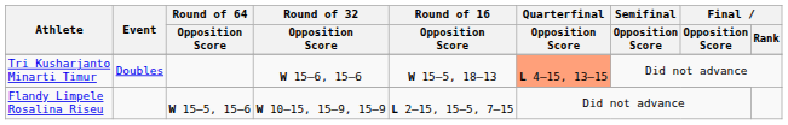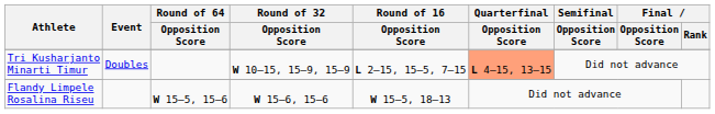Tri Kusharjanto Minarti Timur | Round of 32 / Opposition Score: W 15–6, 15–6 -> W 10–15, 15–9, 15–9
Tri Kusharjanto Minarti Timur | Round of 16 / Opposition Score: W 15–5, 18–13 -> L 2–15, 15–5, 7–15
Flandy Limpele Rosalina Riseu | Round of 32 / Opposition Score: W 10–15, 15–9, 15–9 -> W 15–6, 15–6
Flandy Limpele Rosalina Riseu | Round of 16 / Opposition Score: L 2–15, 15–5, 7–15 -> W 15–5, 18–13
